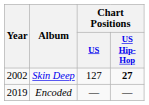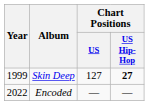Skin Deep | Year: 2002 -> 1999
Encoded | Year: 2019 -> 2022
